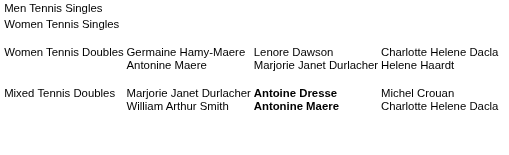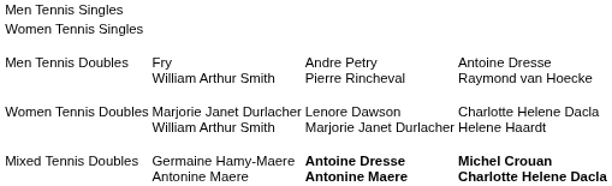+ row: Men Tennis Doubles | Fry William Arthur Smith | Andre Petry Pierre Rincheval | Antoine Dresse Raymond van Hoecke
Women Tennis Doubles | column 2: Germaine Hamy-Maere Antonine Maere -> Marjorie Janet Durlacher William Arthur Smith
Mixed Tennis Doubles | column 2: Marjorie Janet Durlacher William Arthur Smith -> Germaine Hamy-Maere Antonine Maere
Mixed Tennis Doubles | column 4: normal -> bold
